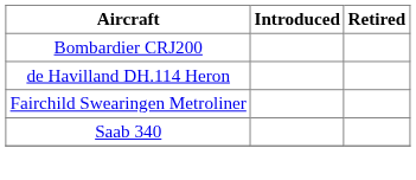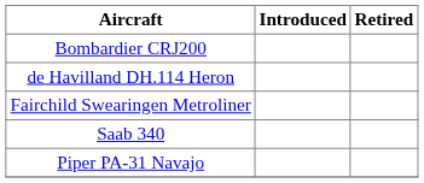+ row: Piper PA-31 Navajo
